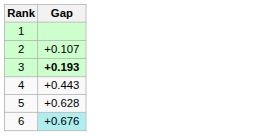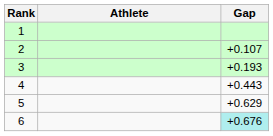+ column: Athlete
3 | Gap: bold -> normal
5 | Gap: +0.628 -> +0.629
